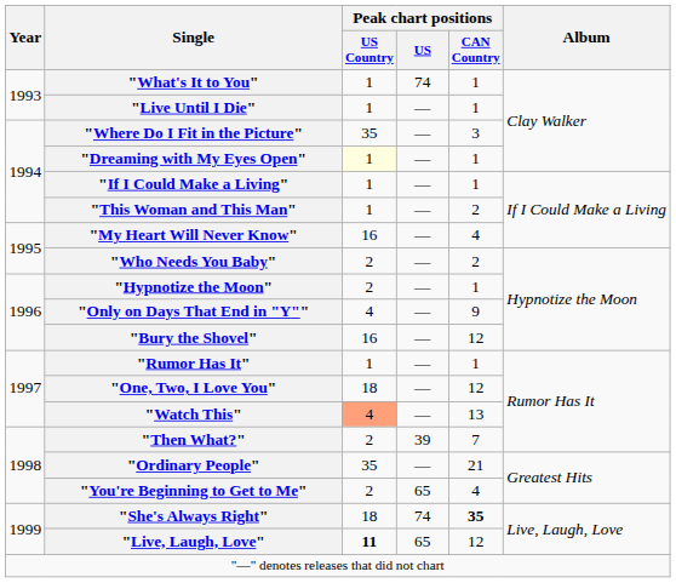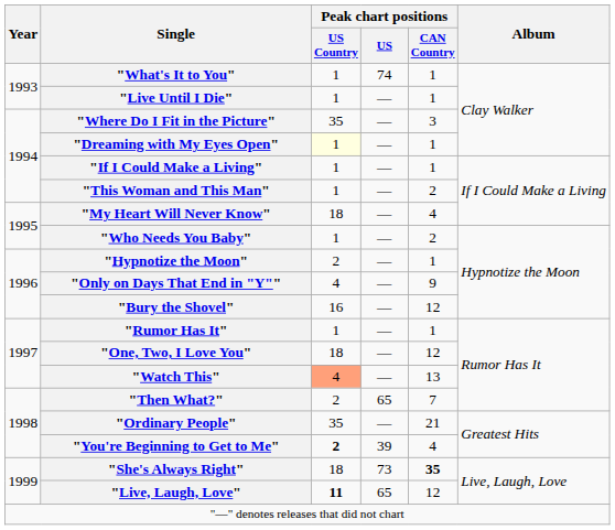"My Heart Will Never Know" | Peak chart positions / US Country: 16 -> 18
"Who Needs You Baby" | Peak chart positions / US Country: 2 -> 1
"Then What?" | Peak chart positions / US: 39 -> 65
"You're Beginning to Get to Me" | Peak chart positions / US Country: normal -> bold
"You're Beginning to Get to Me" | Peak chart positions / US: 65 -> 39
"She's Always Right" | Peak chart positions / US: 74 -> 73
